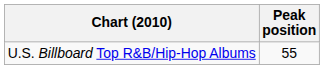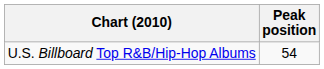U.S. Billboard Top R&B/Hip-Hop Albums | Peak position: 55 -> 54
